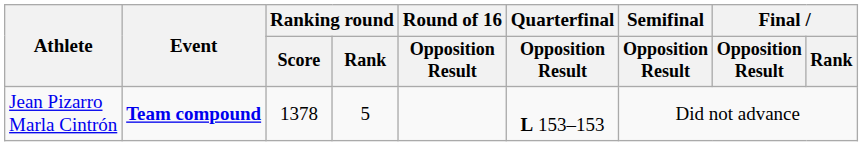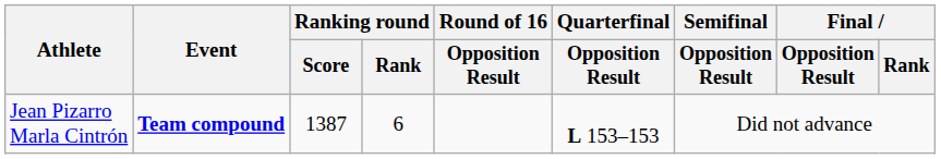Jean Pizarro Marla Cintrón | Ranking round / Score: 1378 -> 1387
Jean Pizarro Marla Cintrón | Ranking round / Rank: 5 -> 6
